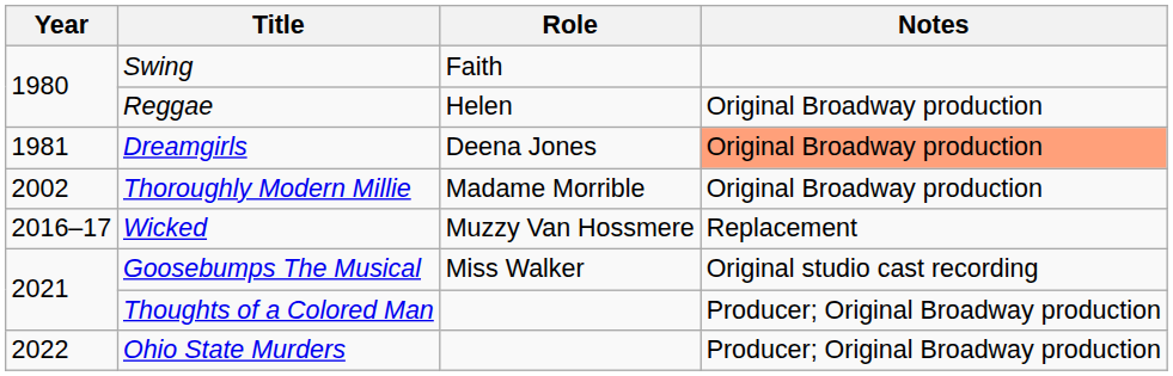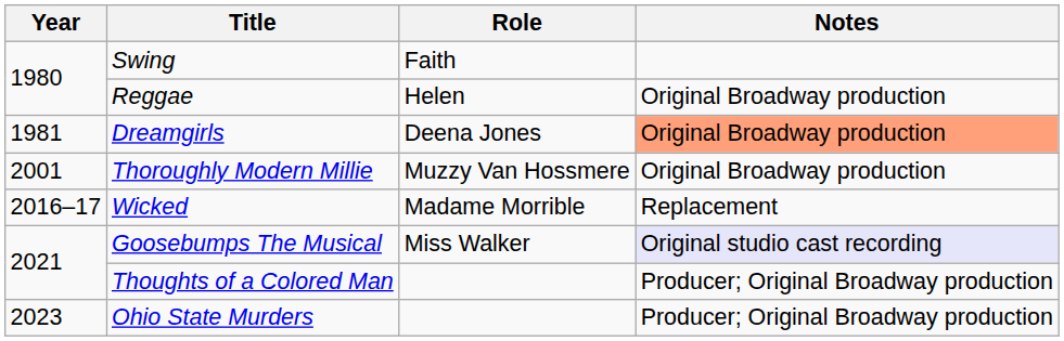Thoroughly Modern Millie | Year: 2002 -> 2001
Thoroughly Modern Millie | Role: Madame Morrible -> Muzzy Van Hossmere
Wicked | Role: Muzzy Van Hossmere -> Madame Morrible
Goosebumps The Musical | Notes: no background -> lavender background
Ohio State Murders | Year: 2022 -> 2023
